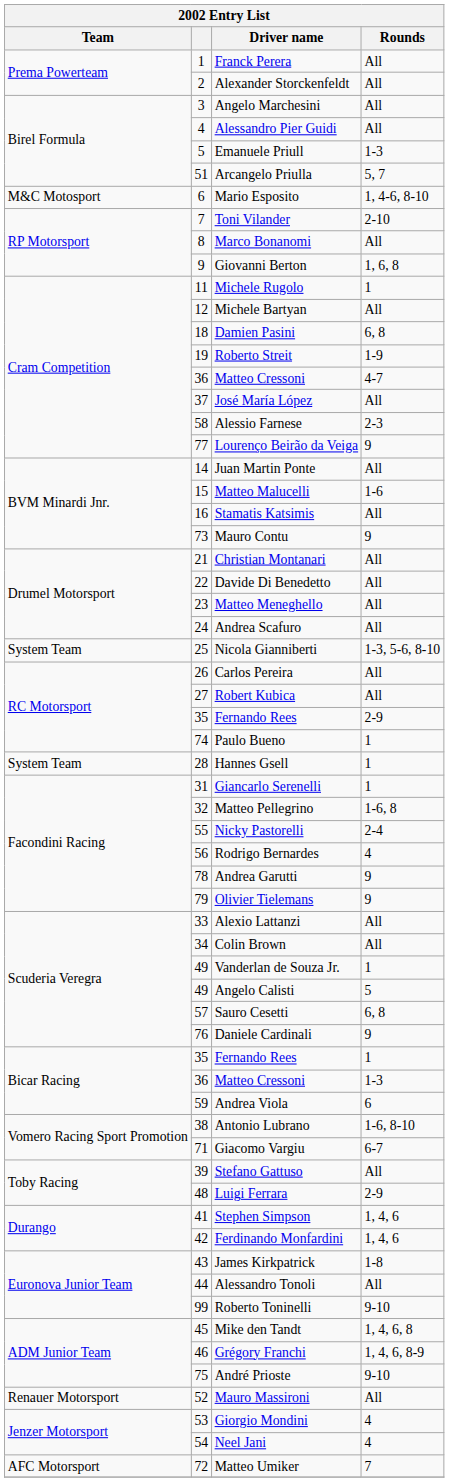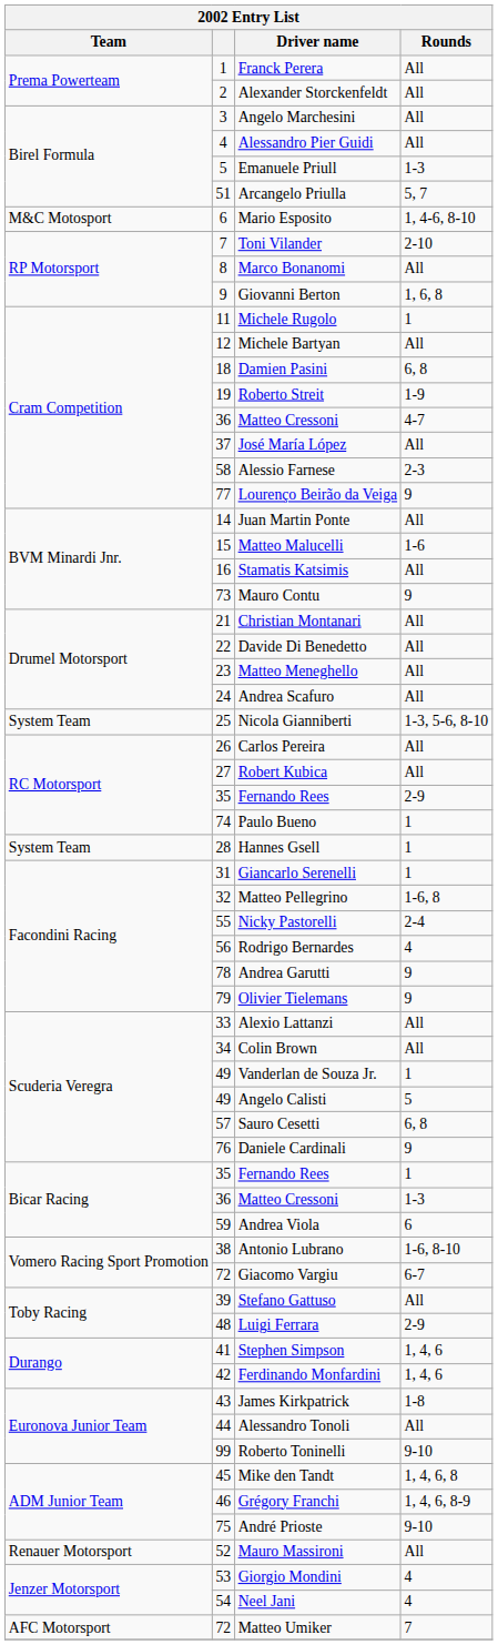Giacomo Vargiu | column 2: 71 -> 72
